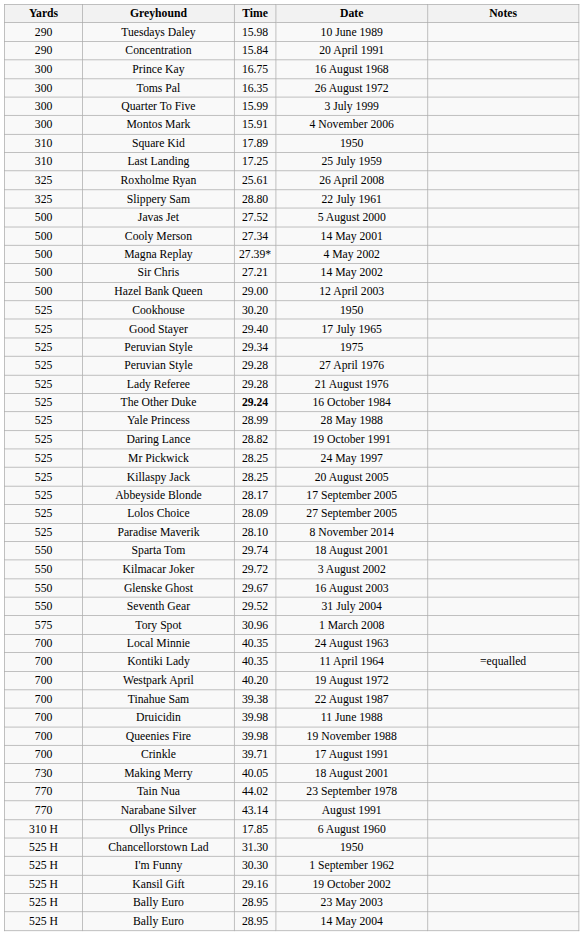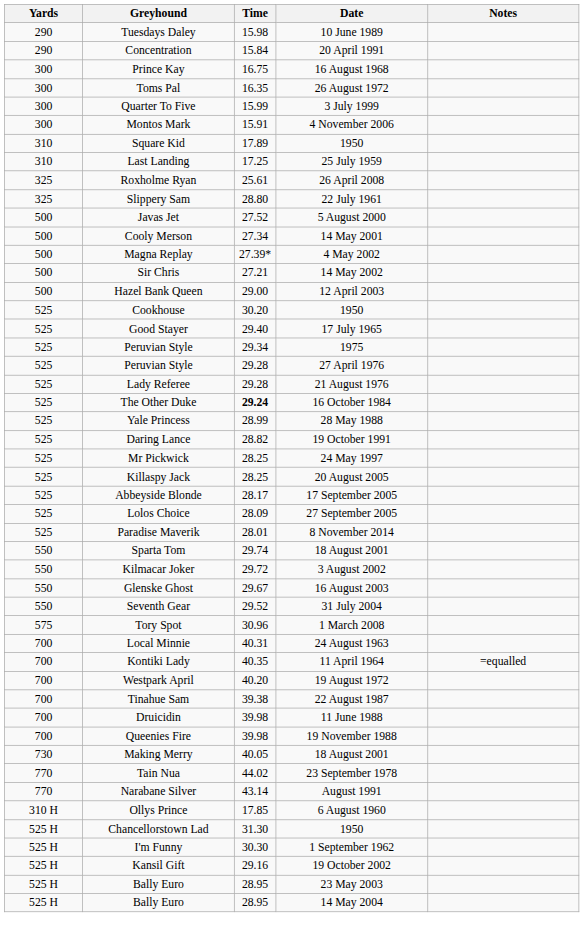Paradise Maverik | Time: 28.10 -> 28.01
Local Minnie | Time: 40.35 -> 40.31
- row: 700 | Crinkle | 39.71 | 17 August 1991
